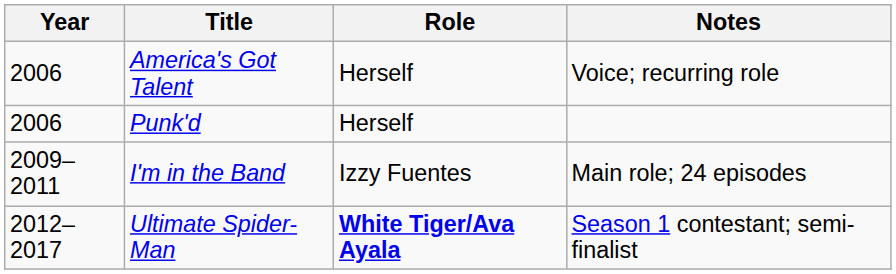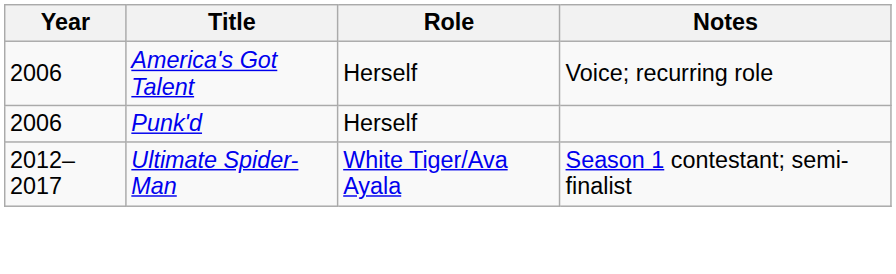- row: 2009–2011 | I'm in the Band | Izzy Fuentes | Main role; 24 episodes
Ultimate Spider-Man | Role: bold -> normal
